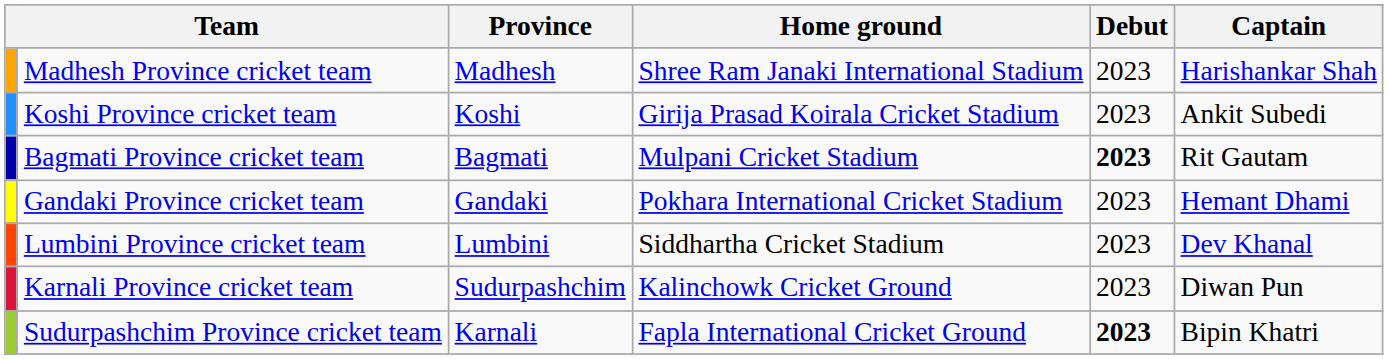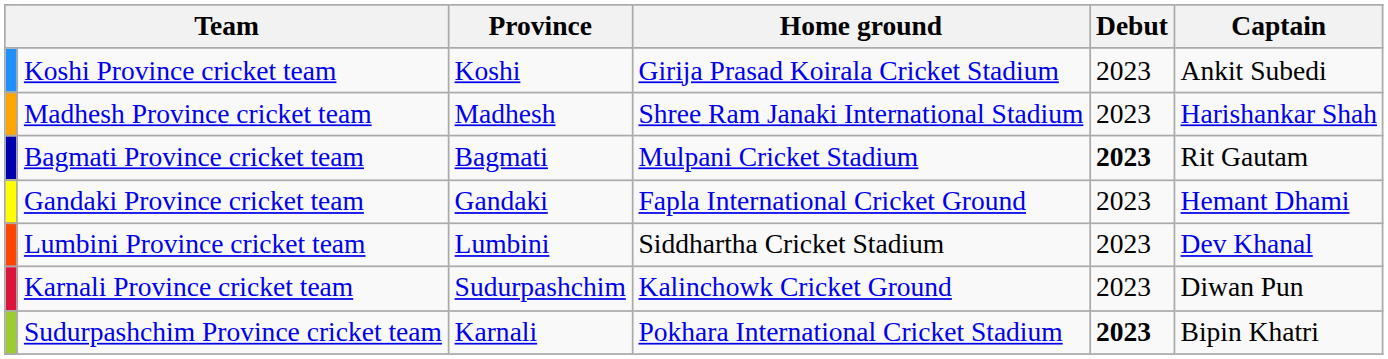rows swapped: Koshi Province cricket team <-> Madhesh Province cricket team
Gandaki Province cricket team | Home ground: Pokhara International Cricket Stadium -> Fapla International Cricket Ground
Sudurpashchim Province cricket team | Home ground: Fapla International Cricket Ground -> Pokhara International Cricket Stadium
